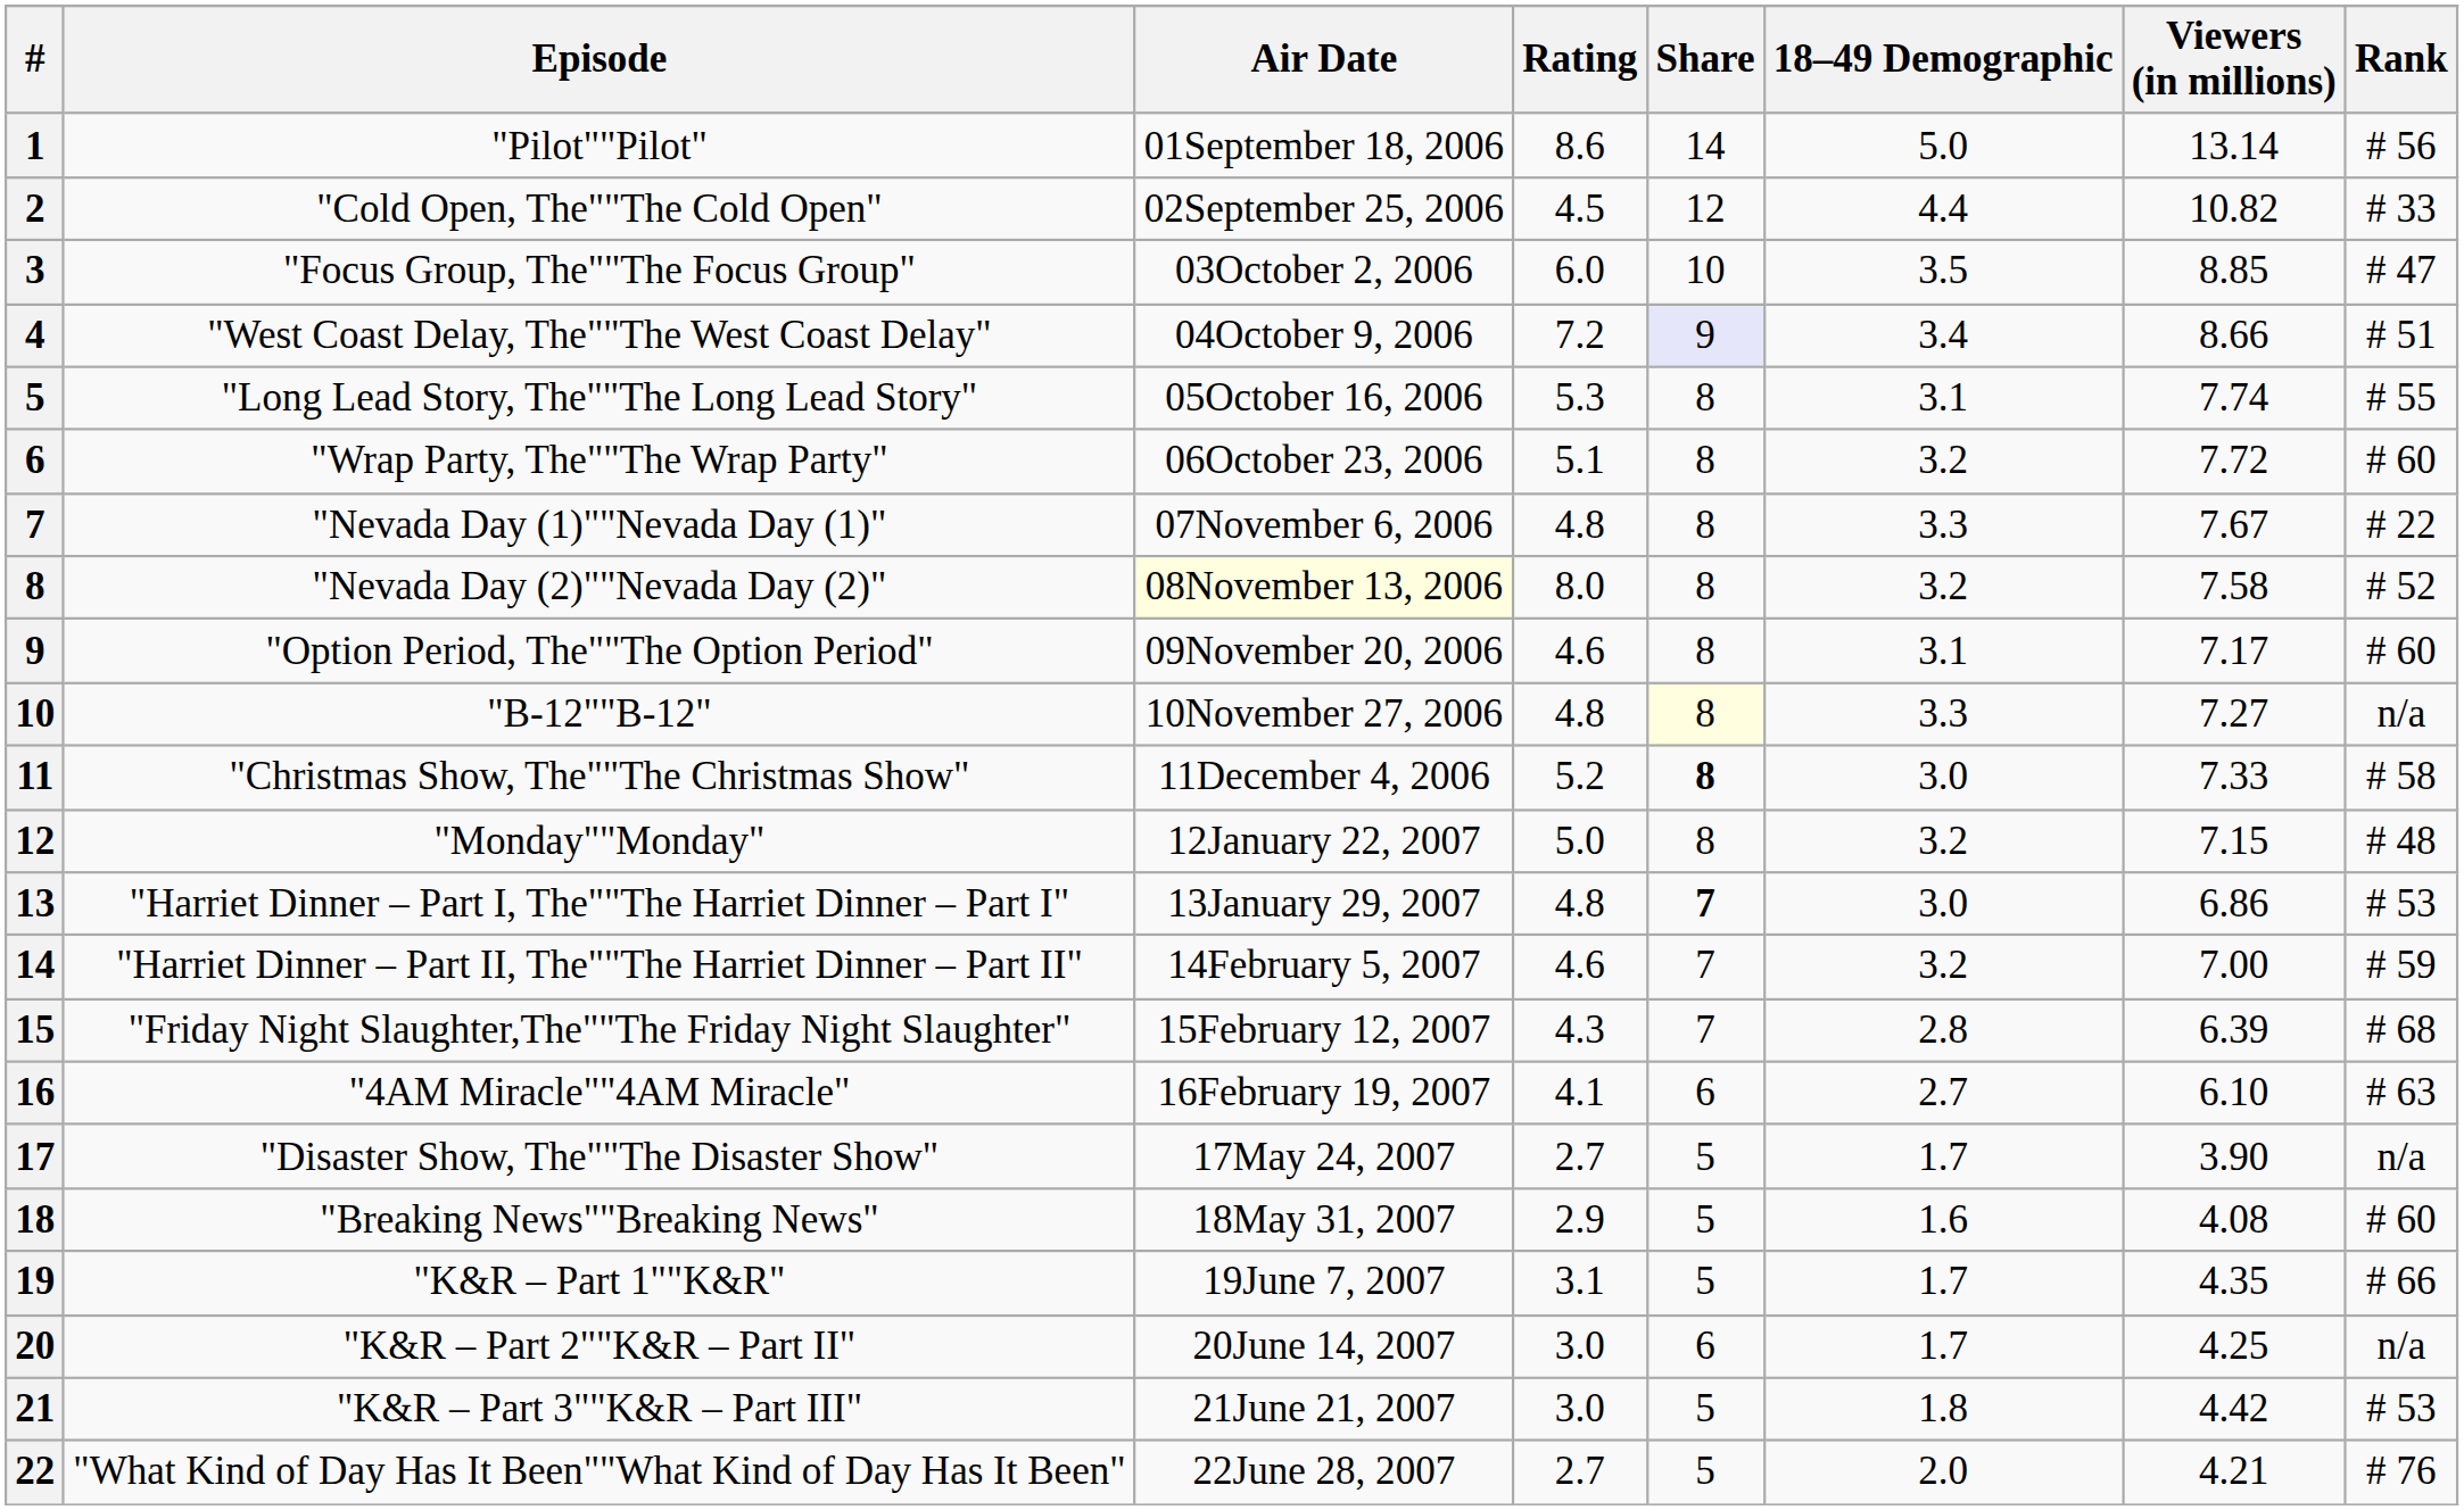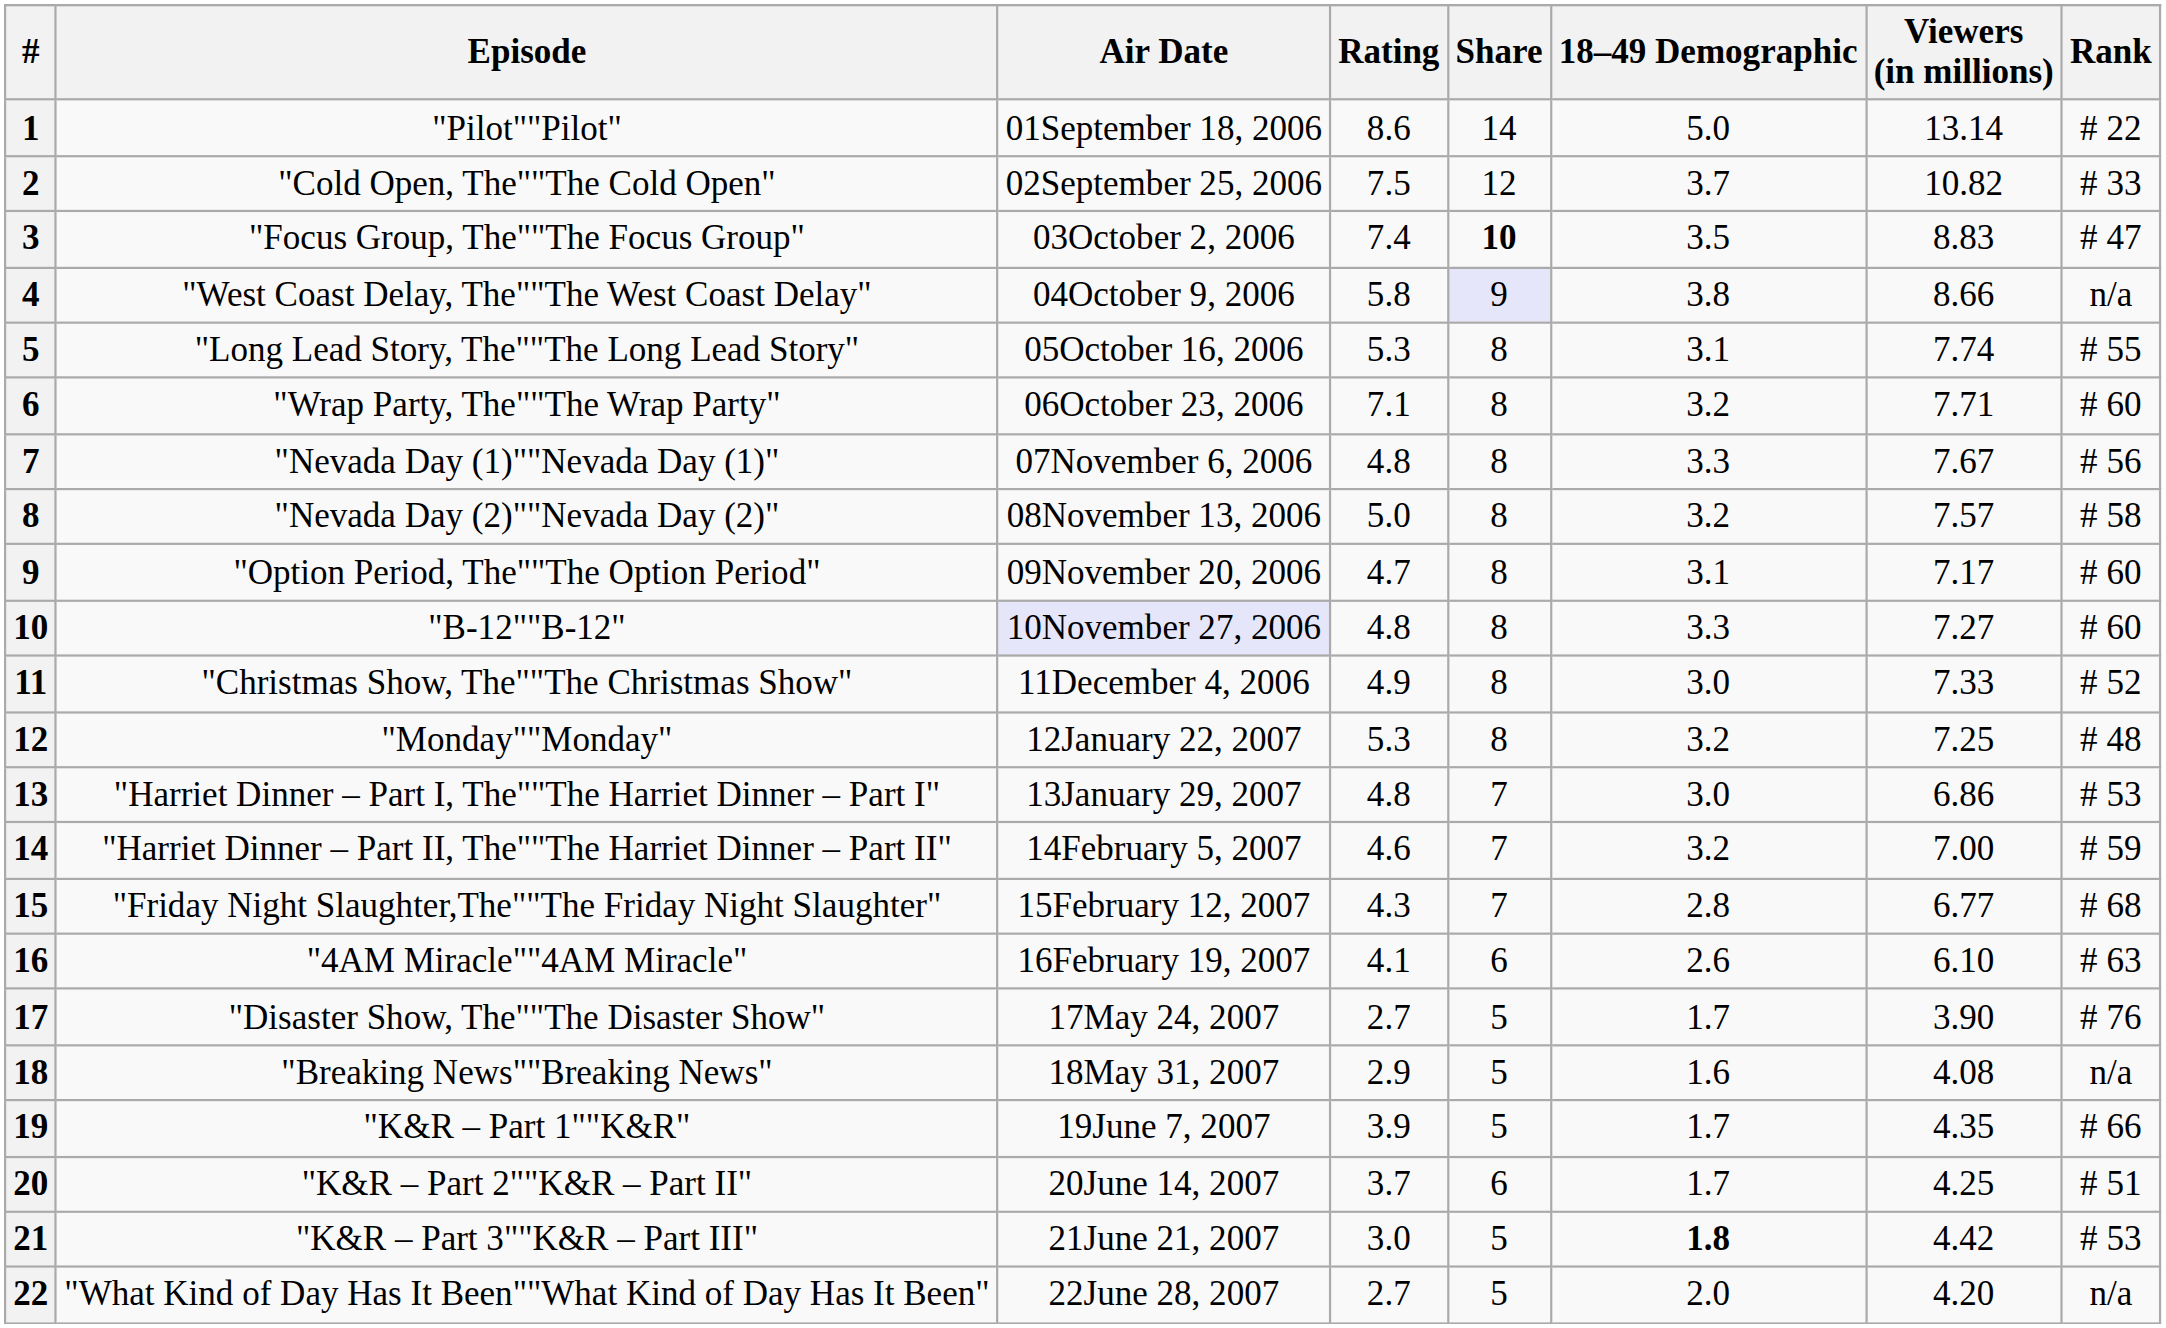"Pilot""Pilot" | Rank: # 56 -> # 22
"Cold Open, The""The Cold Open" | Rating: 4.5 -> 7.5
"Cold Open, The""The Cold Open" | 18–49 Demographic: 4.4 -> 3.7
"Focus Group, The""The Focus Group" | Rating: 6.0 -> 7.4
"Focus Group, The""The Focus Group" | Share: normal -> bold
"Focus Group, The""The Focus Group" | Viewers (in millions): 8.85 -> 8.83
"West Coast Delay, The""The West Coast Delay" | Rating: 7.2 -> 5.8
"West Coast Delay, The""The West Coast Delay" | 18–49 Demographic: 3.4 -> 3.8
"West Coast Delay, The""The West Coast Delay" | Rank: # 51 -> n/a
"Wrap Party, The""The Wrap Party" | Rating: 5.1 -> 7.1
"Wrap Party, The""The Wrap Party" | Viewers (in millions): 7.72 -> 7.71
"Nevada Day (1)""Nevada Day (1)" | Rank: # 22 -> # 56
"Nevada Day (2)""Nevada Day (2)" | Air Date: lightyellow background -> no background
"Nevada Day (2)""Nevada Day (2)" | Rating: 8.0 -> 5.0
"Nevada Day (2)""Nevada Day (2)" | Viewers (in millions): 7.58 -> 7.57
"Nevada Day (2)""Nevada Day (2)" | Rank: # 52 -> # 58
"Option Period, The""The Option Period" | Rating: 4.6 -> 4.7
"B-12""B-12" | Air Date: no background -> lavender background
"B-12""B-12" | Share: lightyellow background -> no background
"B-12""B-12" | Rank: n/a -> # 60
"Christmas Show, The""The Christmas Show" | Rating: 5.2 -> 4.9
"Christmas Show, The""The Christmas Show" | Share: bold -> normal
"Christmas Show, The""The Christmas Show" | Rank: # 58 -> # 52
"Monday""Monday" | Rating: 5.0 -> 5.3
"Monday""Monday" | Viewers (in millions): 7.15 -> 7.25
"Harriet Dinner – Part I, The""The Harriet Dinner – Part I" | Share: bold -> normal
"Friday Night Slaughter,The""The Friday Night Slaughter" | Viewers (in millions): 6.39 -> 6.77
"4AM Miracle""4AM Miracle" | 18–49 Demographic: 2.7 -> 2.6
"Disaster Show, The""The Disaster Show" | Rank: n/a -> # 76
"Breaking News""Breaking News" | Rank: # 60 -> n/a
"K&R – Part 1""K&R" | Rating: 3.1 -> 3.9
"K&R – Part 2""K&R – Part II" | Rating: 3.0 -> 3.7
"K&R – Part 2""K&R – Part II" | Rank: n/a -> # 51
"K&R – Part 3""K&R – Part III" | 18–49 Demographic: normal -> bold
"What Kind of Day Has It Been""What Kind of Day Has It Been" | Viewers (in millions): 4.21 -> 4.20
"What Kind of Day Has It Been""What Kind of Day Has It Been" | Rank: # 76 -> n/a
